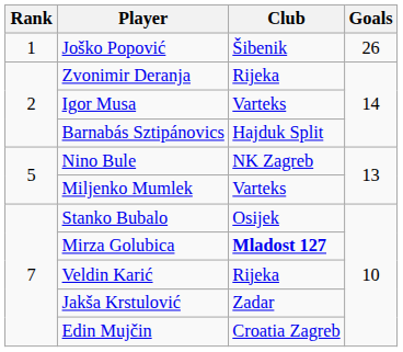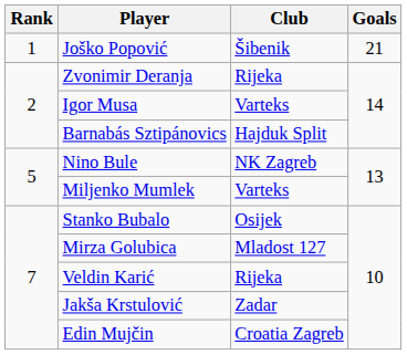Joško Popović | Goals: 26 -> 21
Mirza Golubica | Club: bold -> normal
